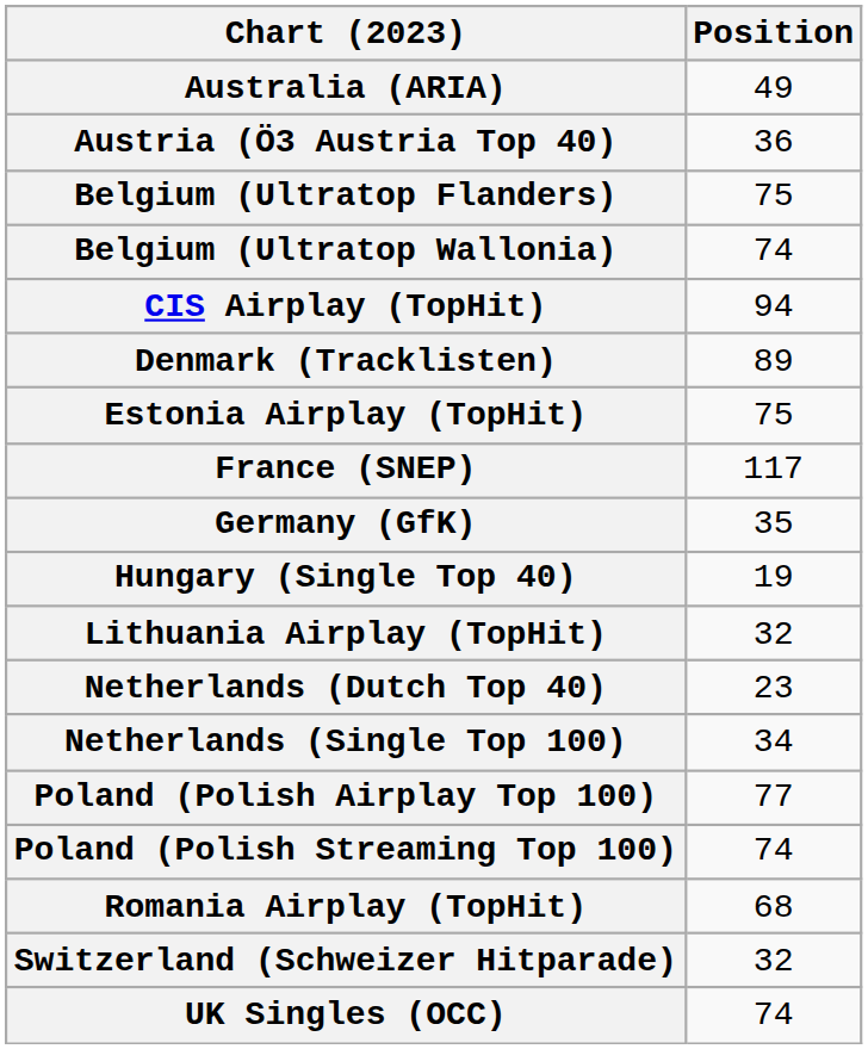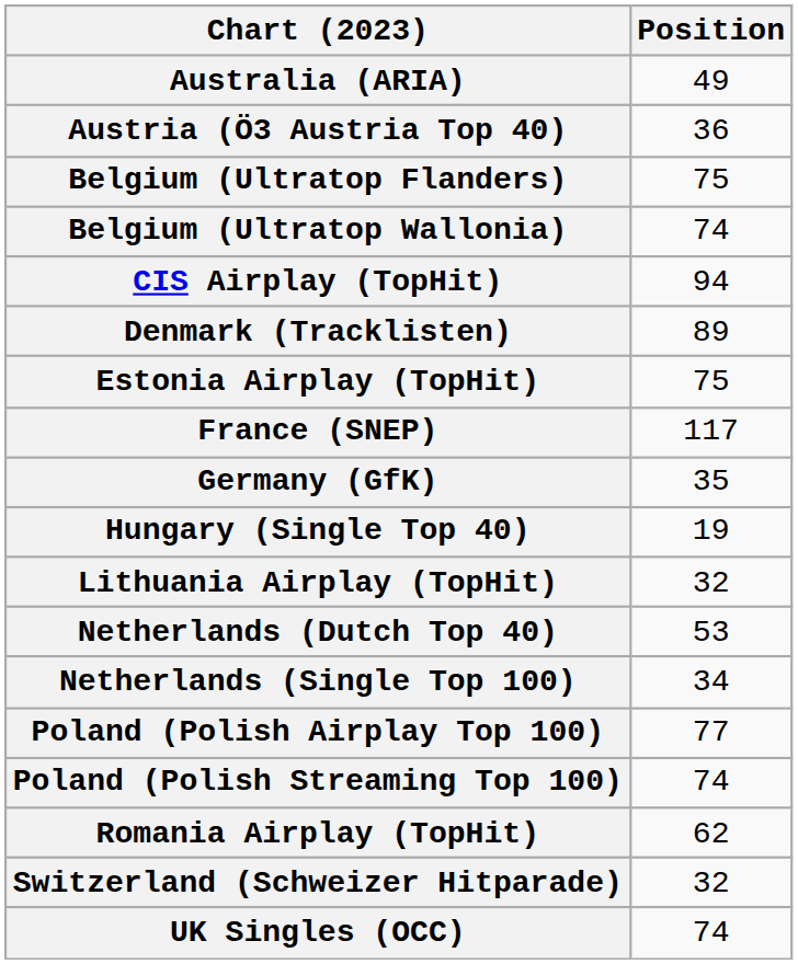Netherlands (Dutch Top 40) | Position: 23 -> 53
Romania Airplay (TopHit) | Position: 68 -> 62
